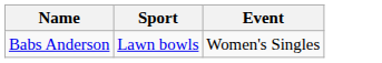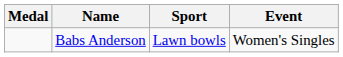+ column: Medal
